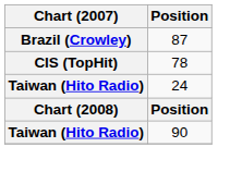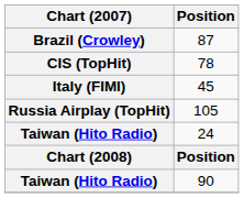+ row: Italy (FIMI) | 45
+ row: Russia Airplay (TopHit) | 105
